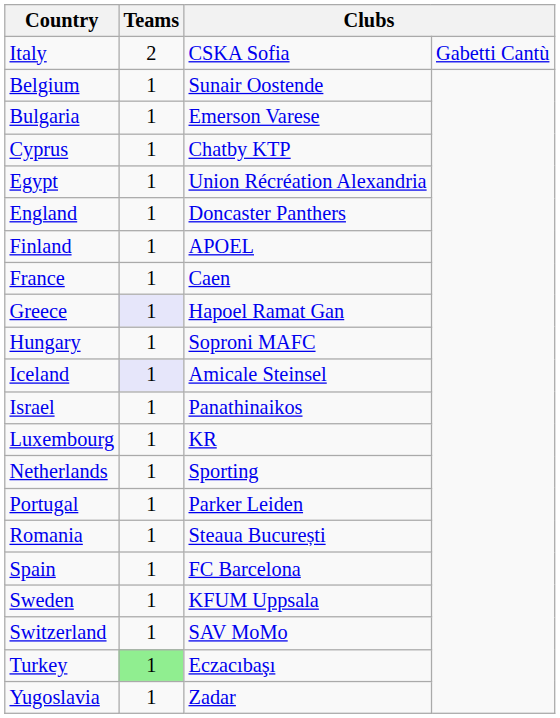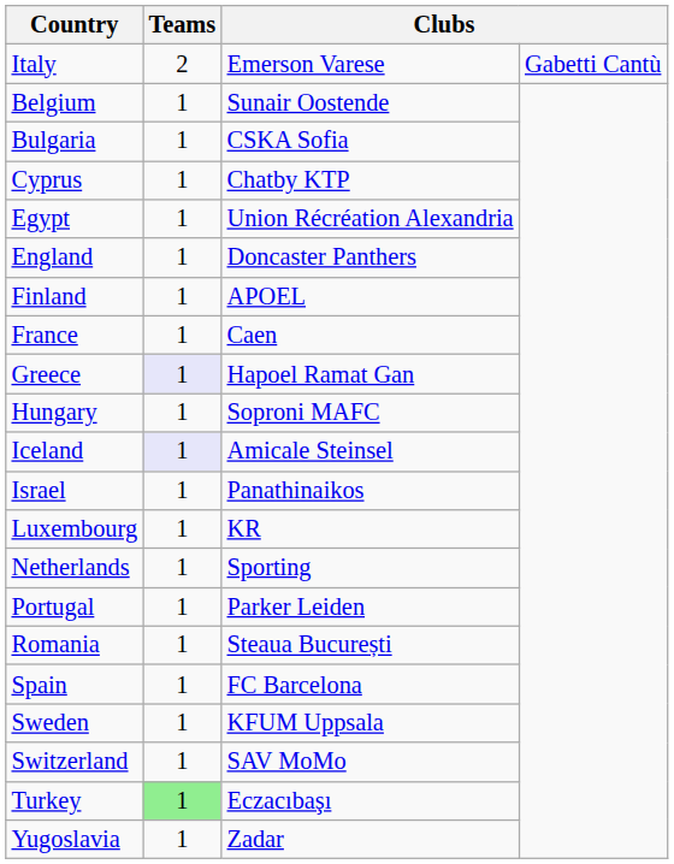Italy | column 3: CSKA Sofia -> Emerson Varese
Bulgaria | column 3: Emerson Varese -> CSKA Sofia
